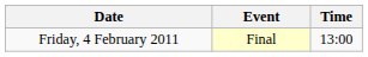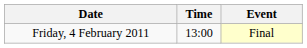columns swapped: Time <-> Event
